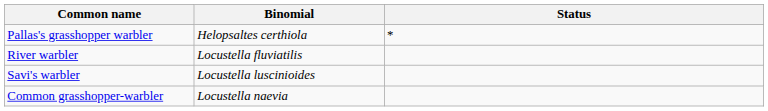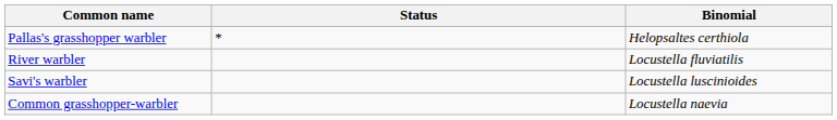columns swapped: Binomial <-> Status
